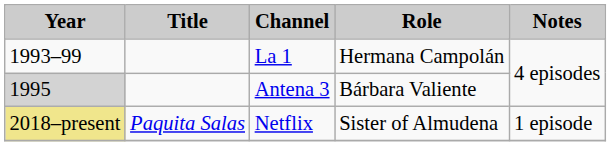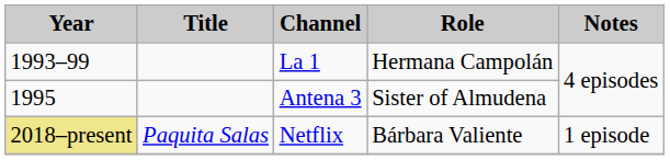Antena 3 | Year: lightgrey background -> no background
Antena 3 | Role: Bárbara Valiente -> Sister of Almudena
Netflix | Role: Sister of Almudena -> Bárbara Valiente
